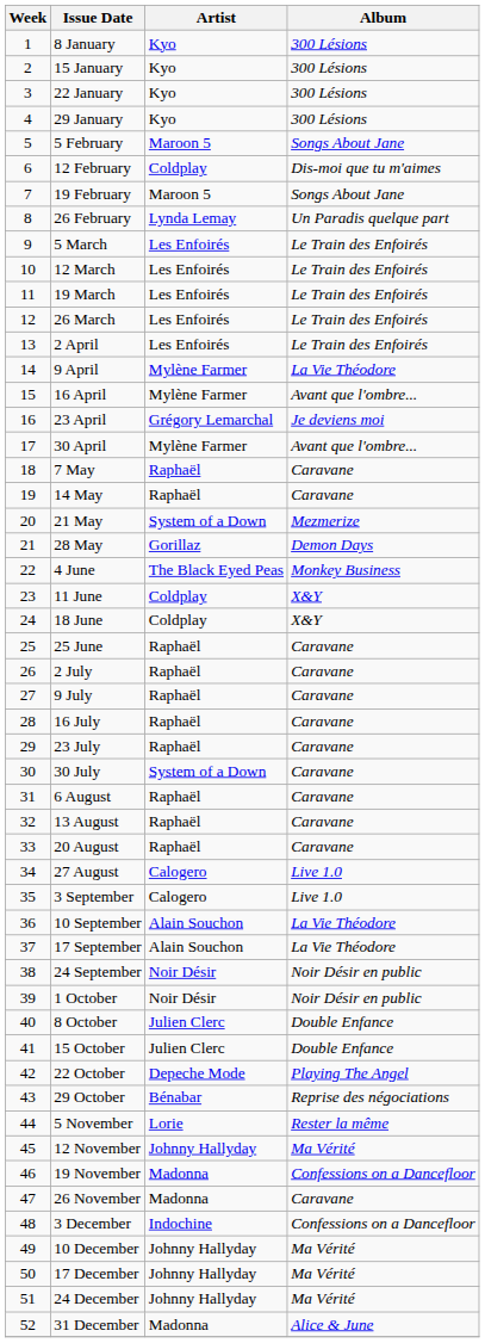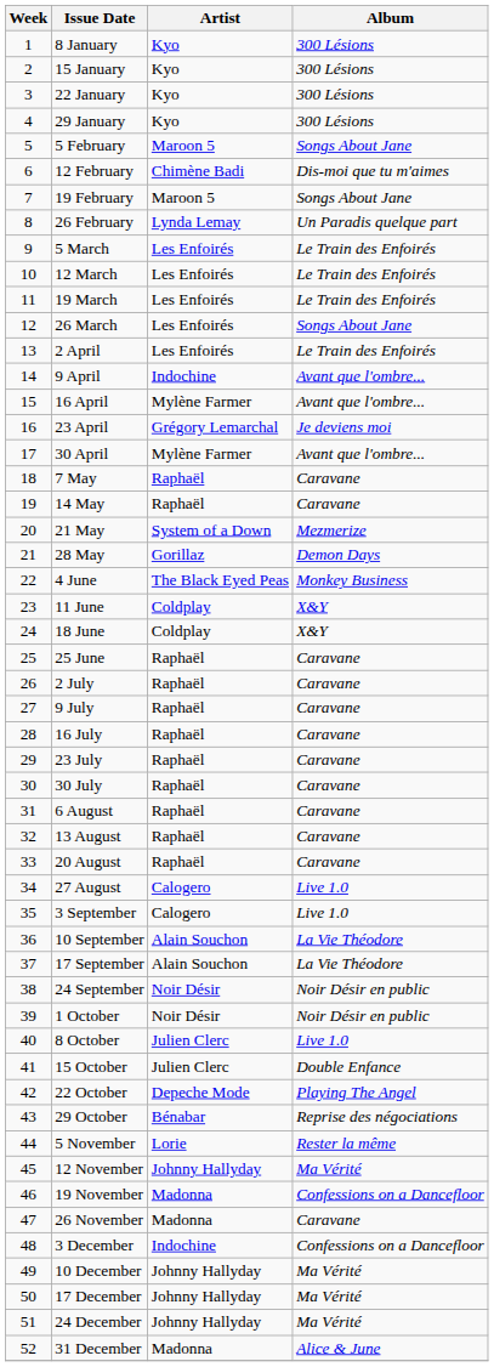12 February | Artist: Coldplay -> Chimène Badi
26 March | Album: Le Train des Enfoirés -> Songs About Jane
9 April | Artist: Mylène Farmer -> Indochine
9 April | Album: La Vie Théodore -> Avant que l'ombre...
30 July | Artist: System of a Down -> Raphaël
8 October | Album: Double Enfance -> Live 1.0
